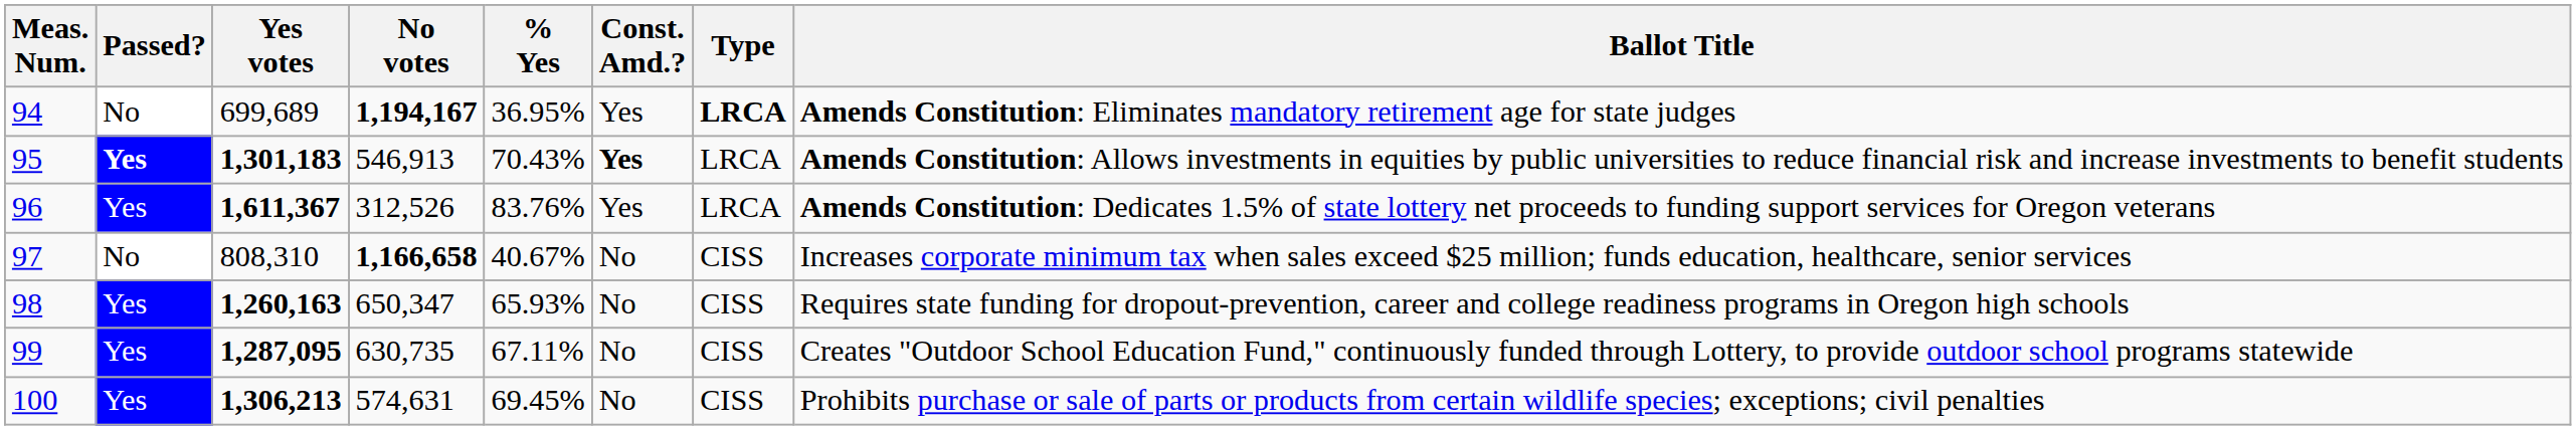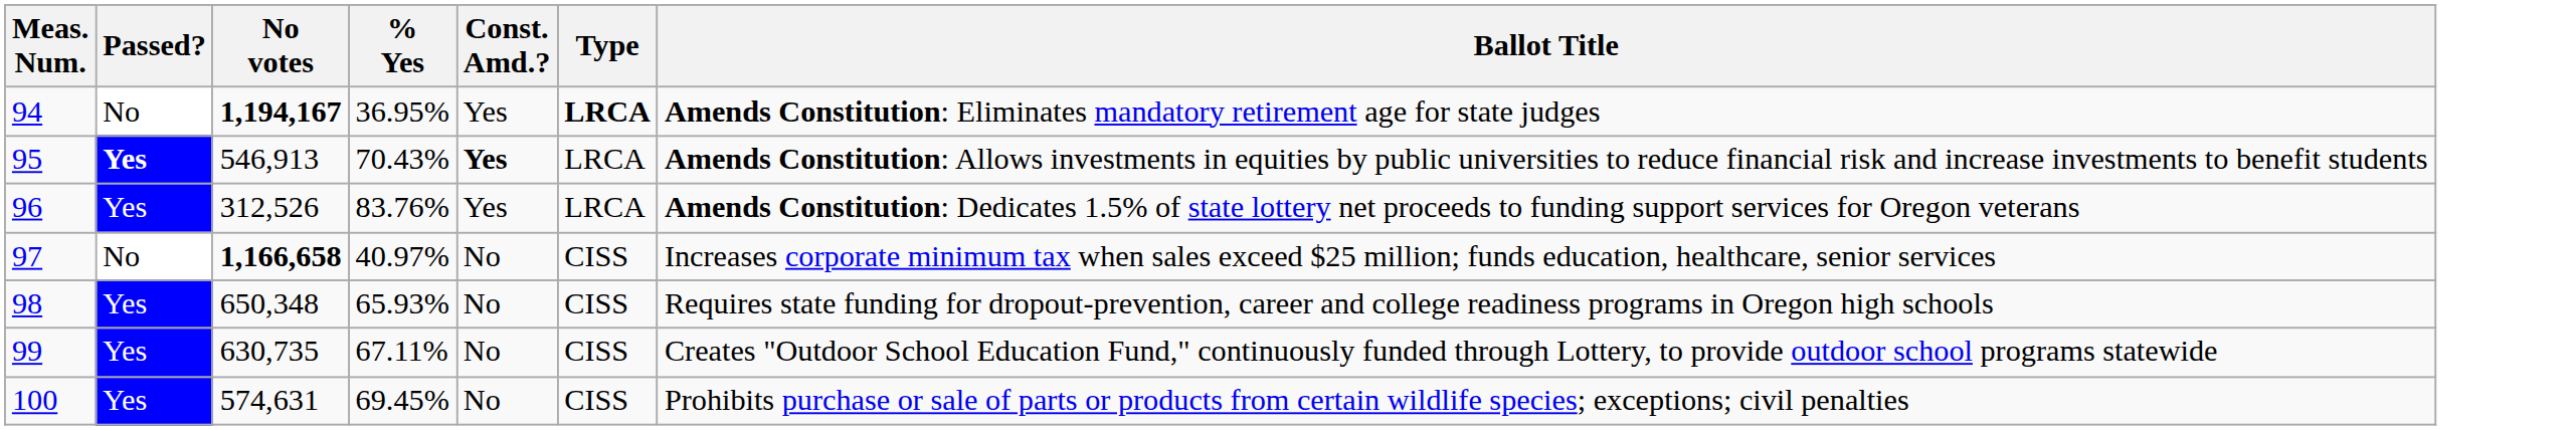- column: Yes votes | 699,689 | 1,301,183 | 1,611,367 | 808,310 | 1,260,163 | 1,287,095 | 1,306,213
97 | % Yes: 40.67% -> 40.97%
98 | No votes: 650,347 -> 650,348
